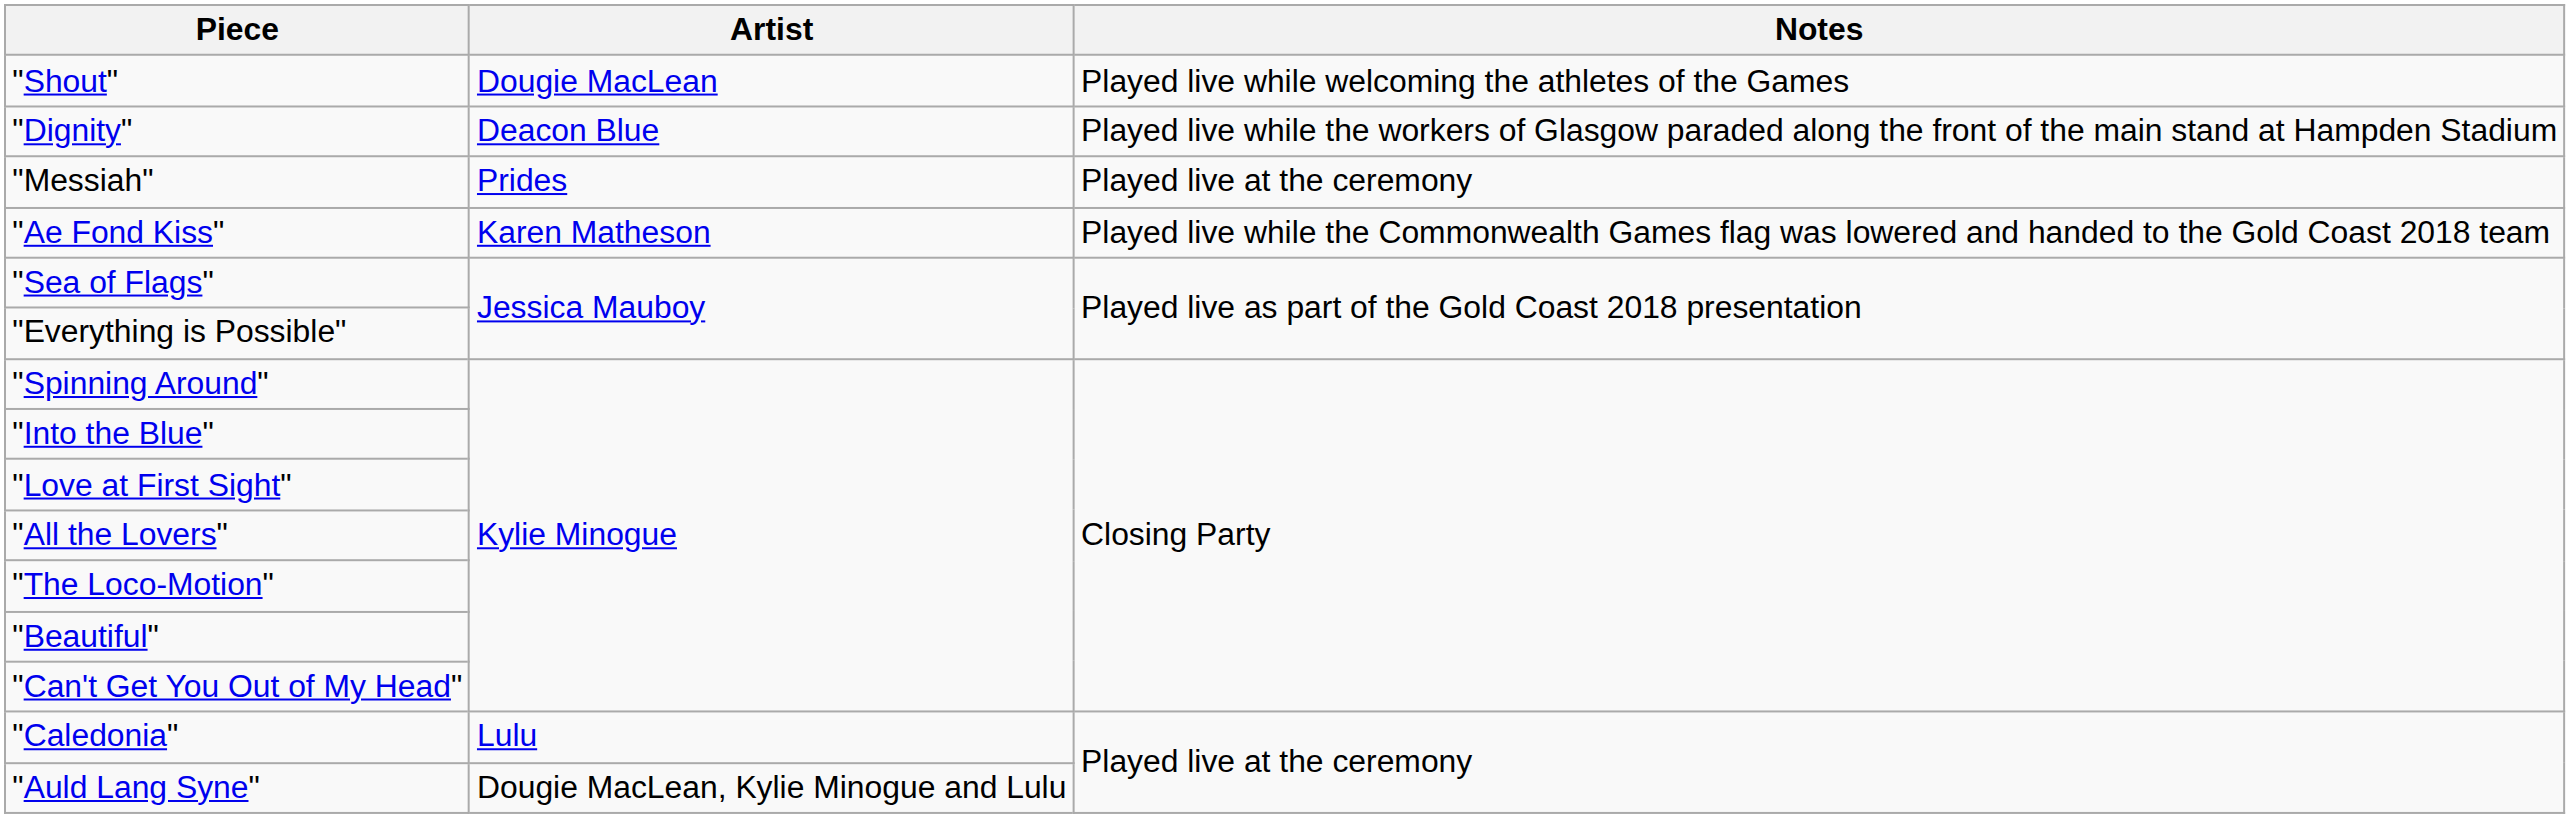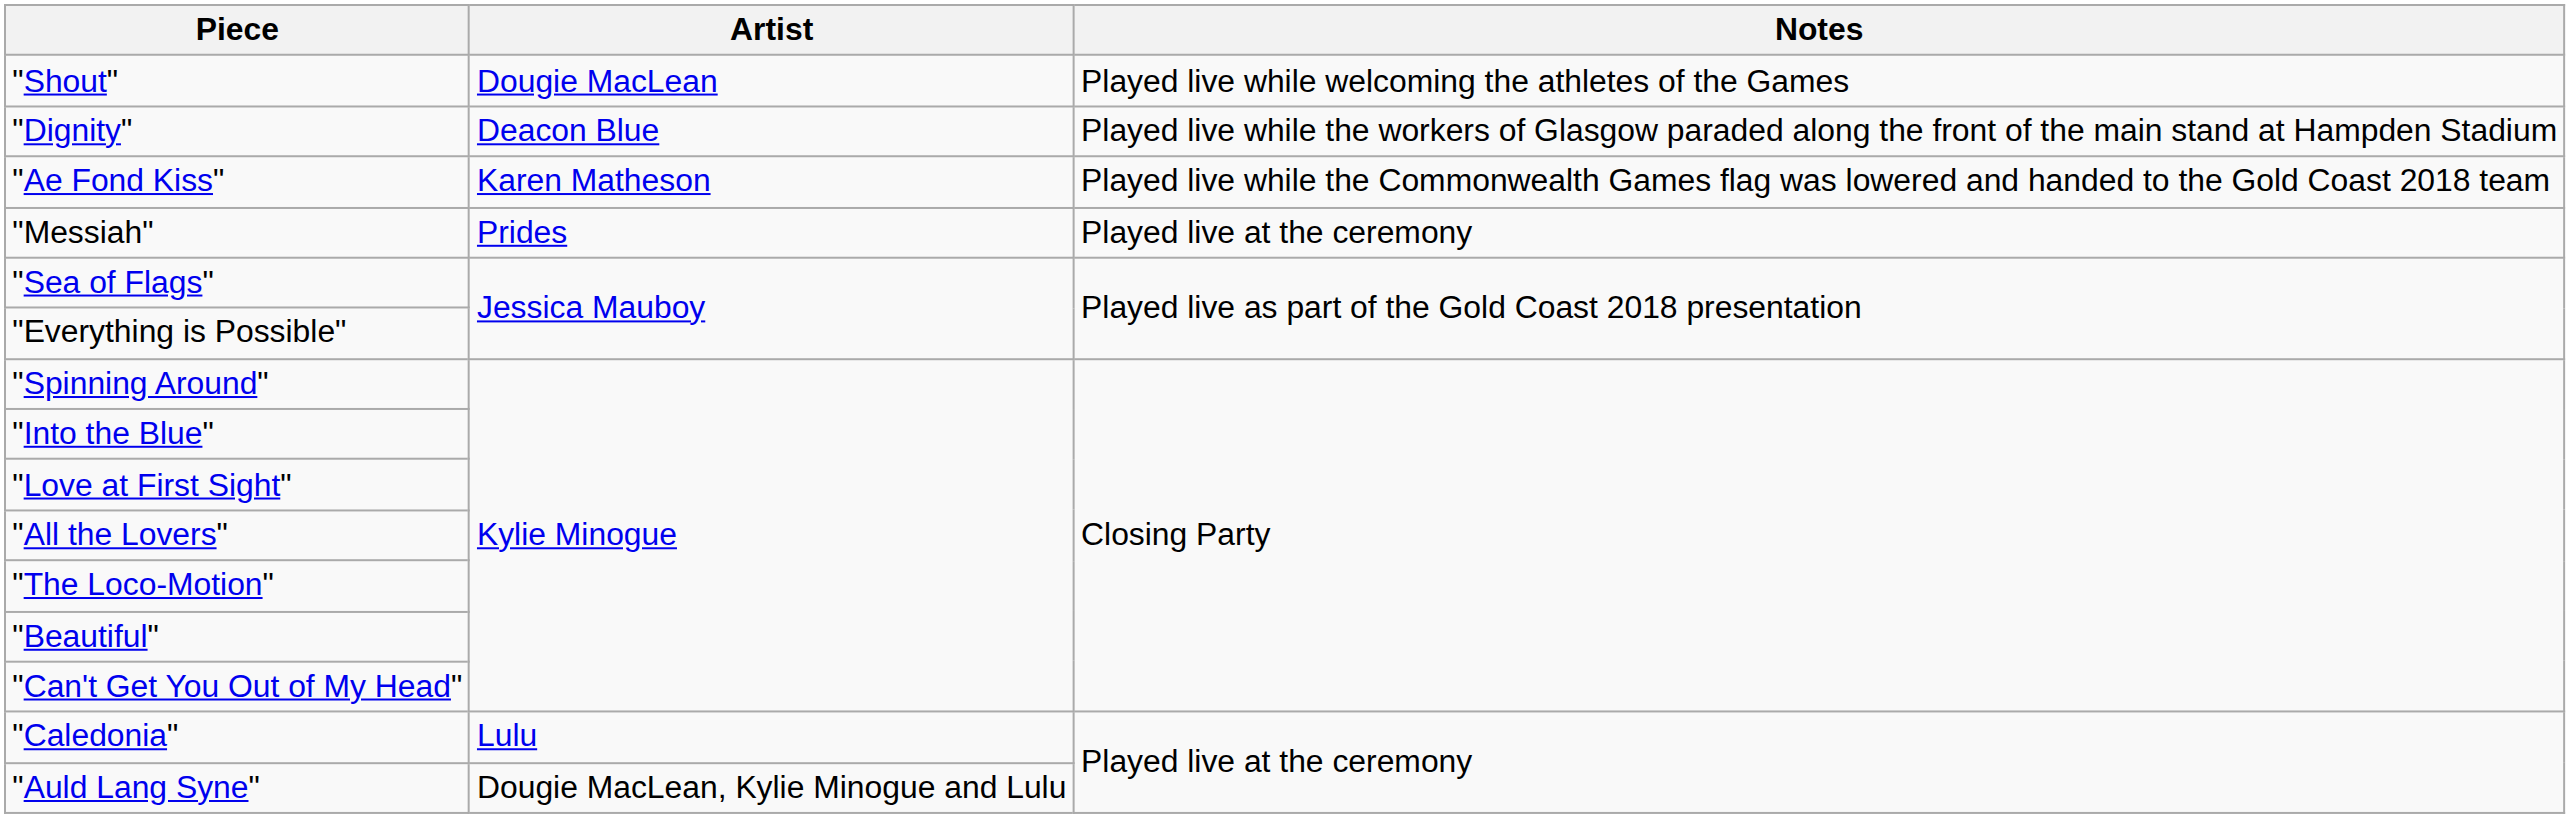rows swapped: "Messiah" <-> "Ae Fond Kiss"
